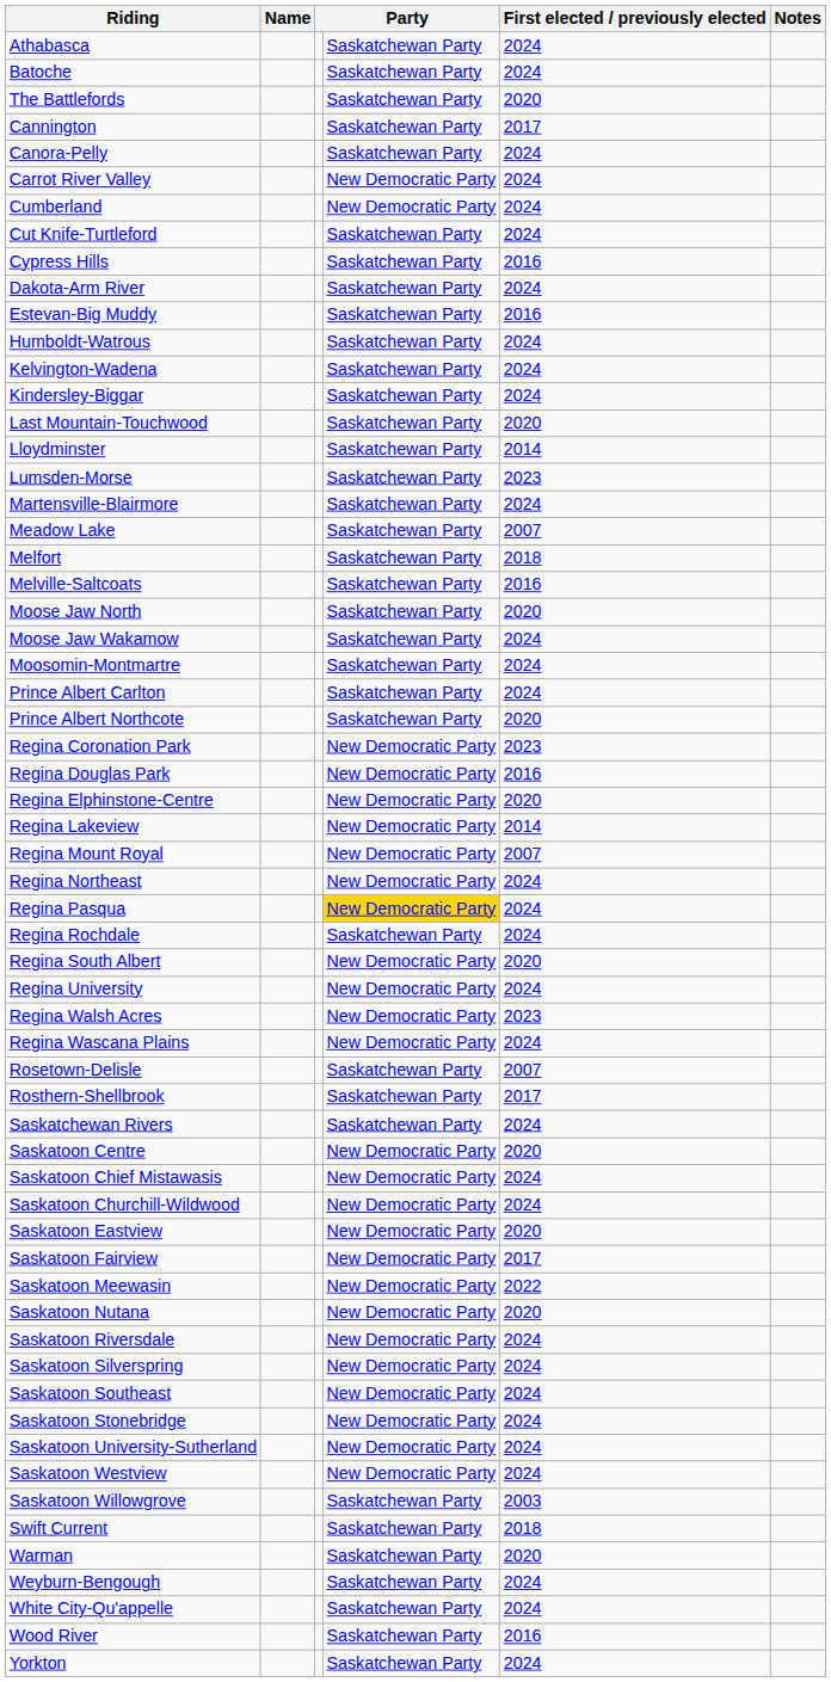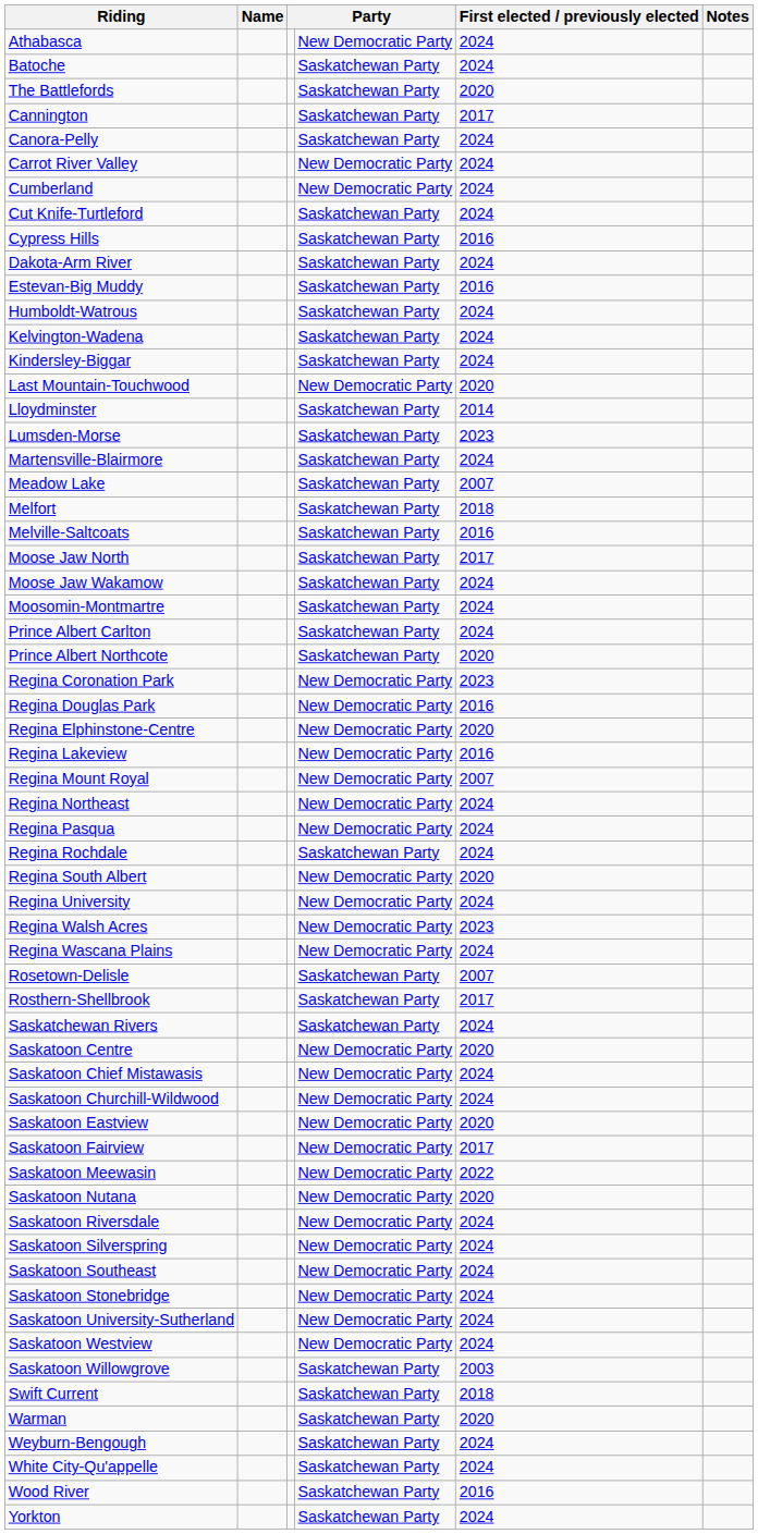Athabasca | column 4: Saskatchewan Party -> New Democratic Party
Last Mountain-Touchwood | column 4: Saskatchewan Party -> New Democratic Party
Moose Jaw North | First elected / previously elected: 2020 -> 2017
Regina Lakeview | First elected / previously elected: 2014 -> 2016
Regina Pasqua | column 4: gold background -> no background
